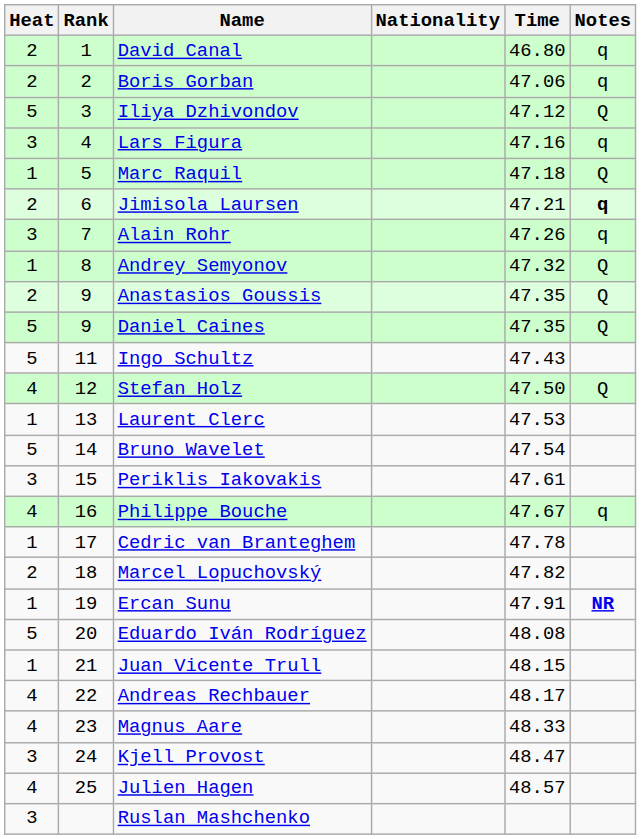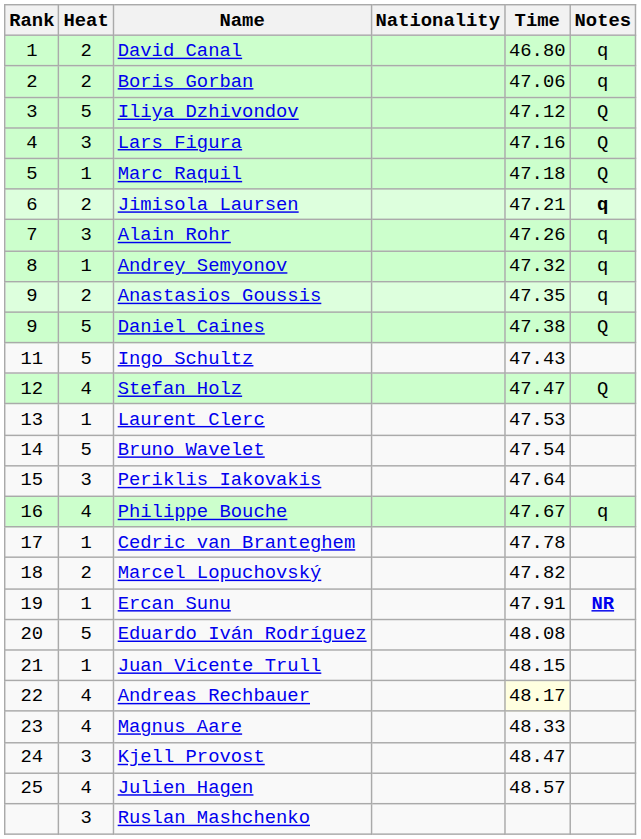columns swapped: Rank <-> Heat
Lars Figura | Notes: q -> Q
Andrey Semyonov | Notes: Q -> q
Anastasios Goussis | Notes: Q -> q
Daniel Caines | Time: 47.35 -> 47.38
Stefan Holz | Time: 47.50 -> 47.47
Periklis Iakovakis | Time: 47.61 -> 47.64
Andreas Rechbauer | Time: no background -> lightyellow background
